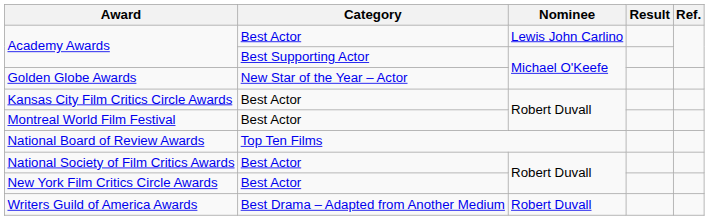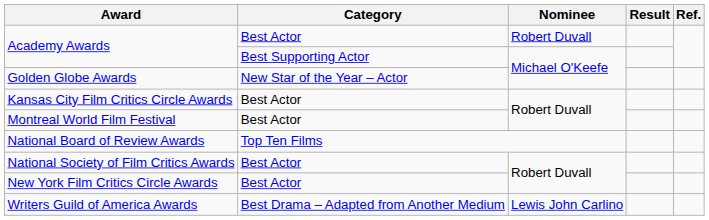Academy Awards / Best Actor | Nominee: Lewis John Carlino -> Robert Duvall
Writers Guild of America Awards | Nominee: Robert Duvall -> Lewis John Carlino
